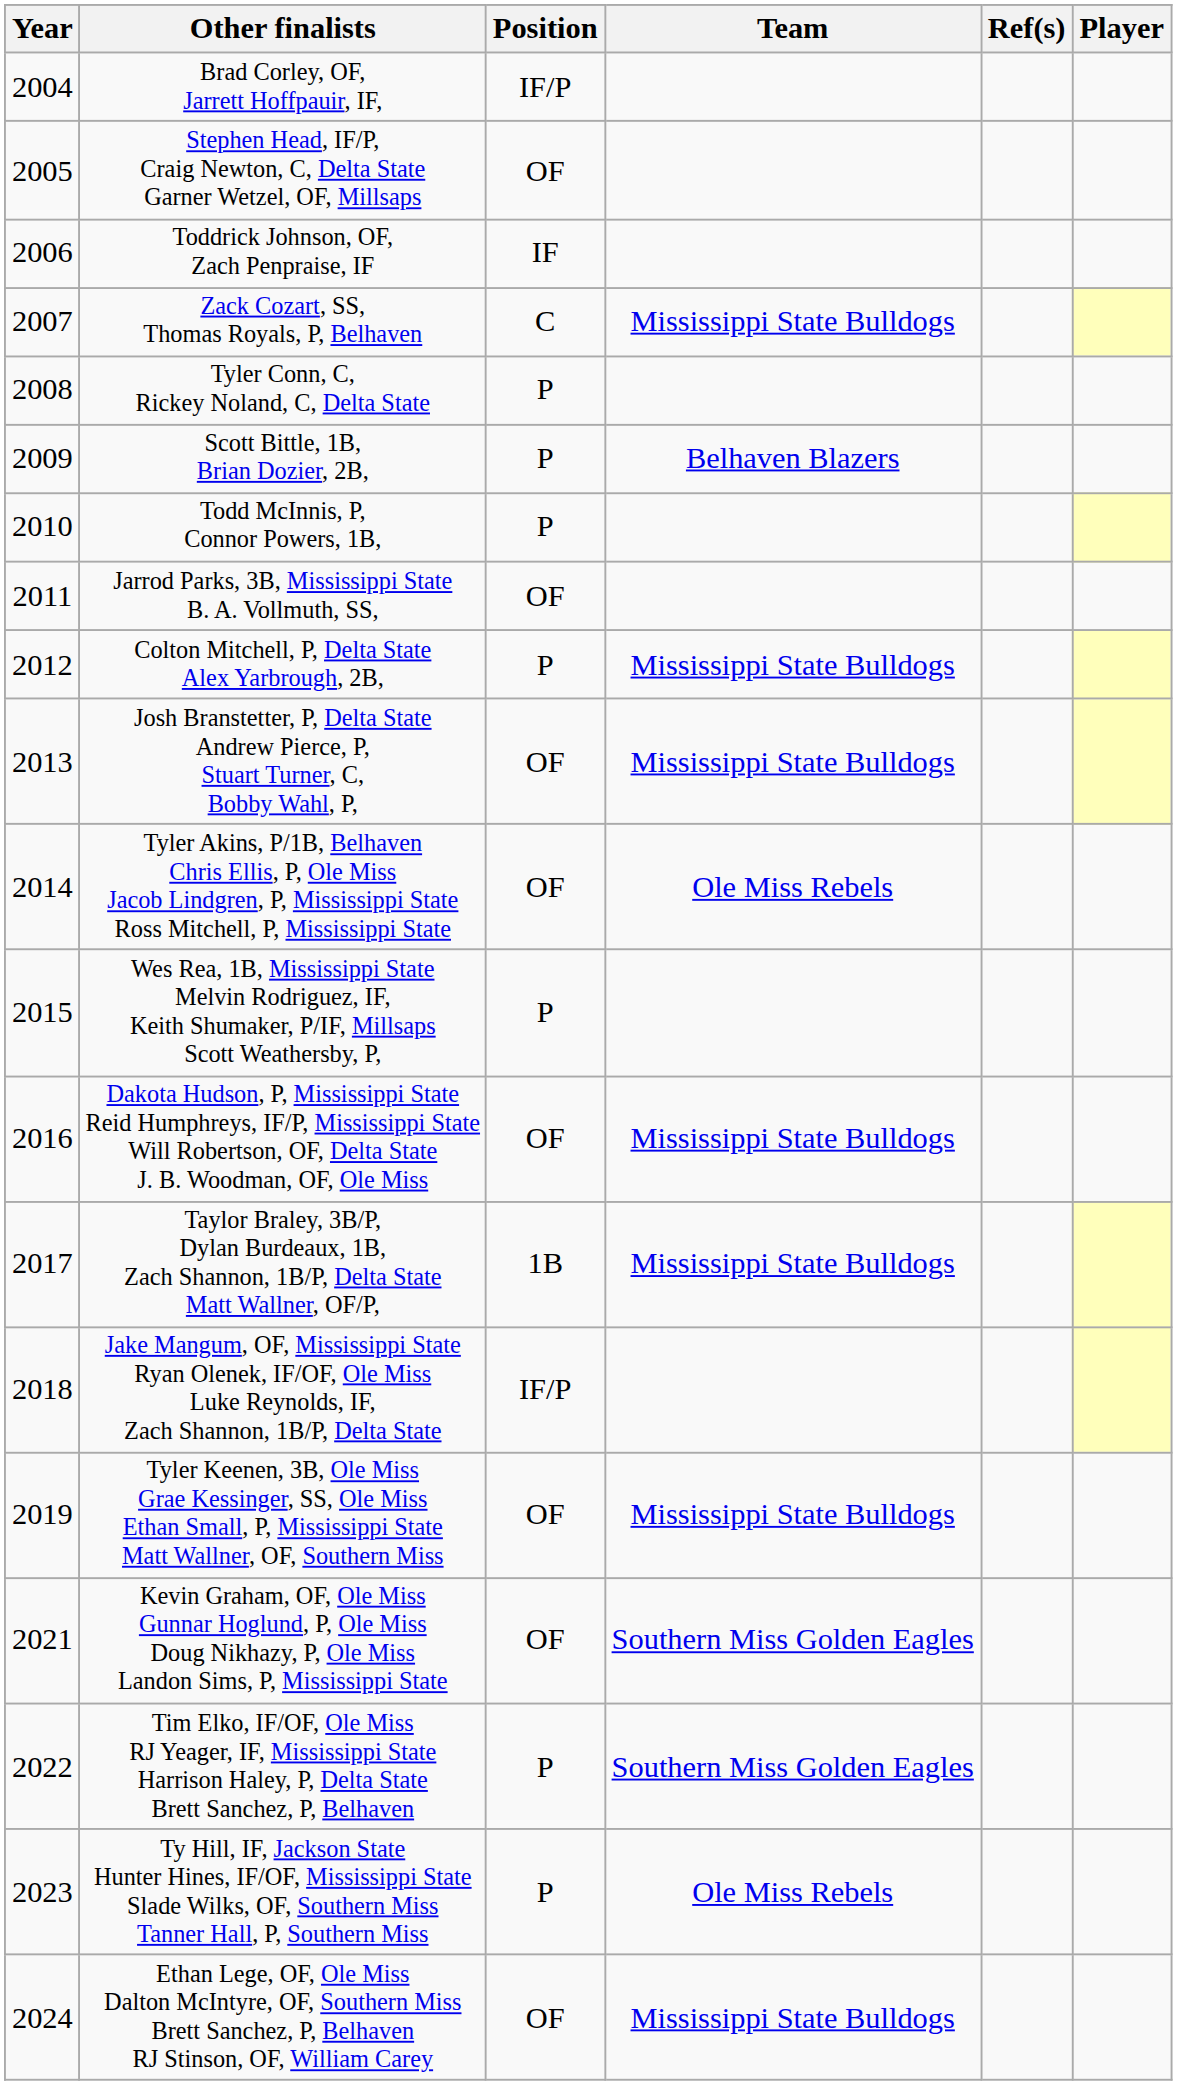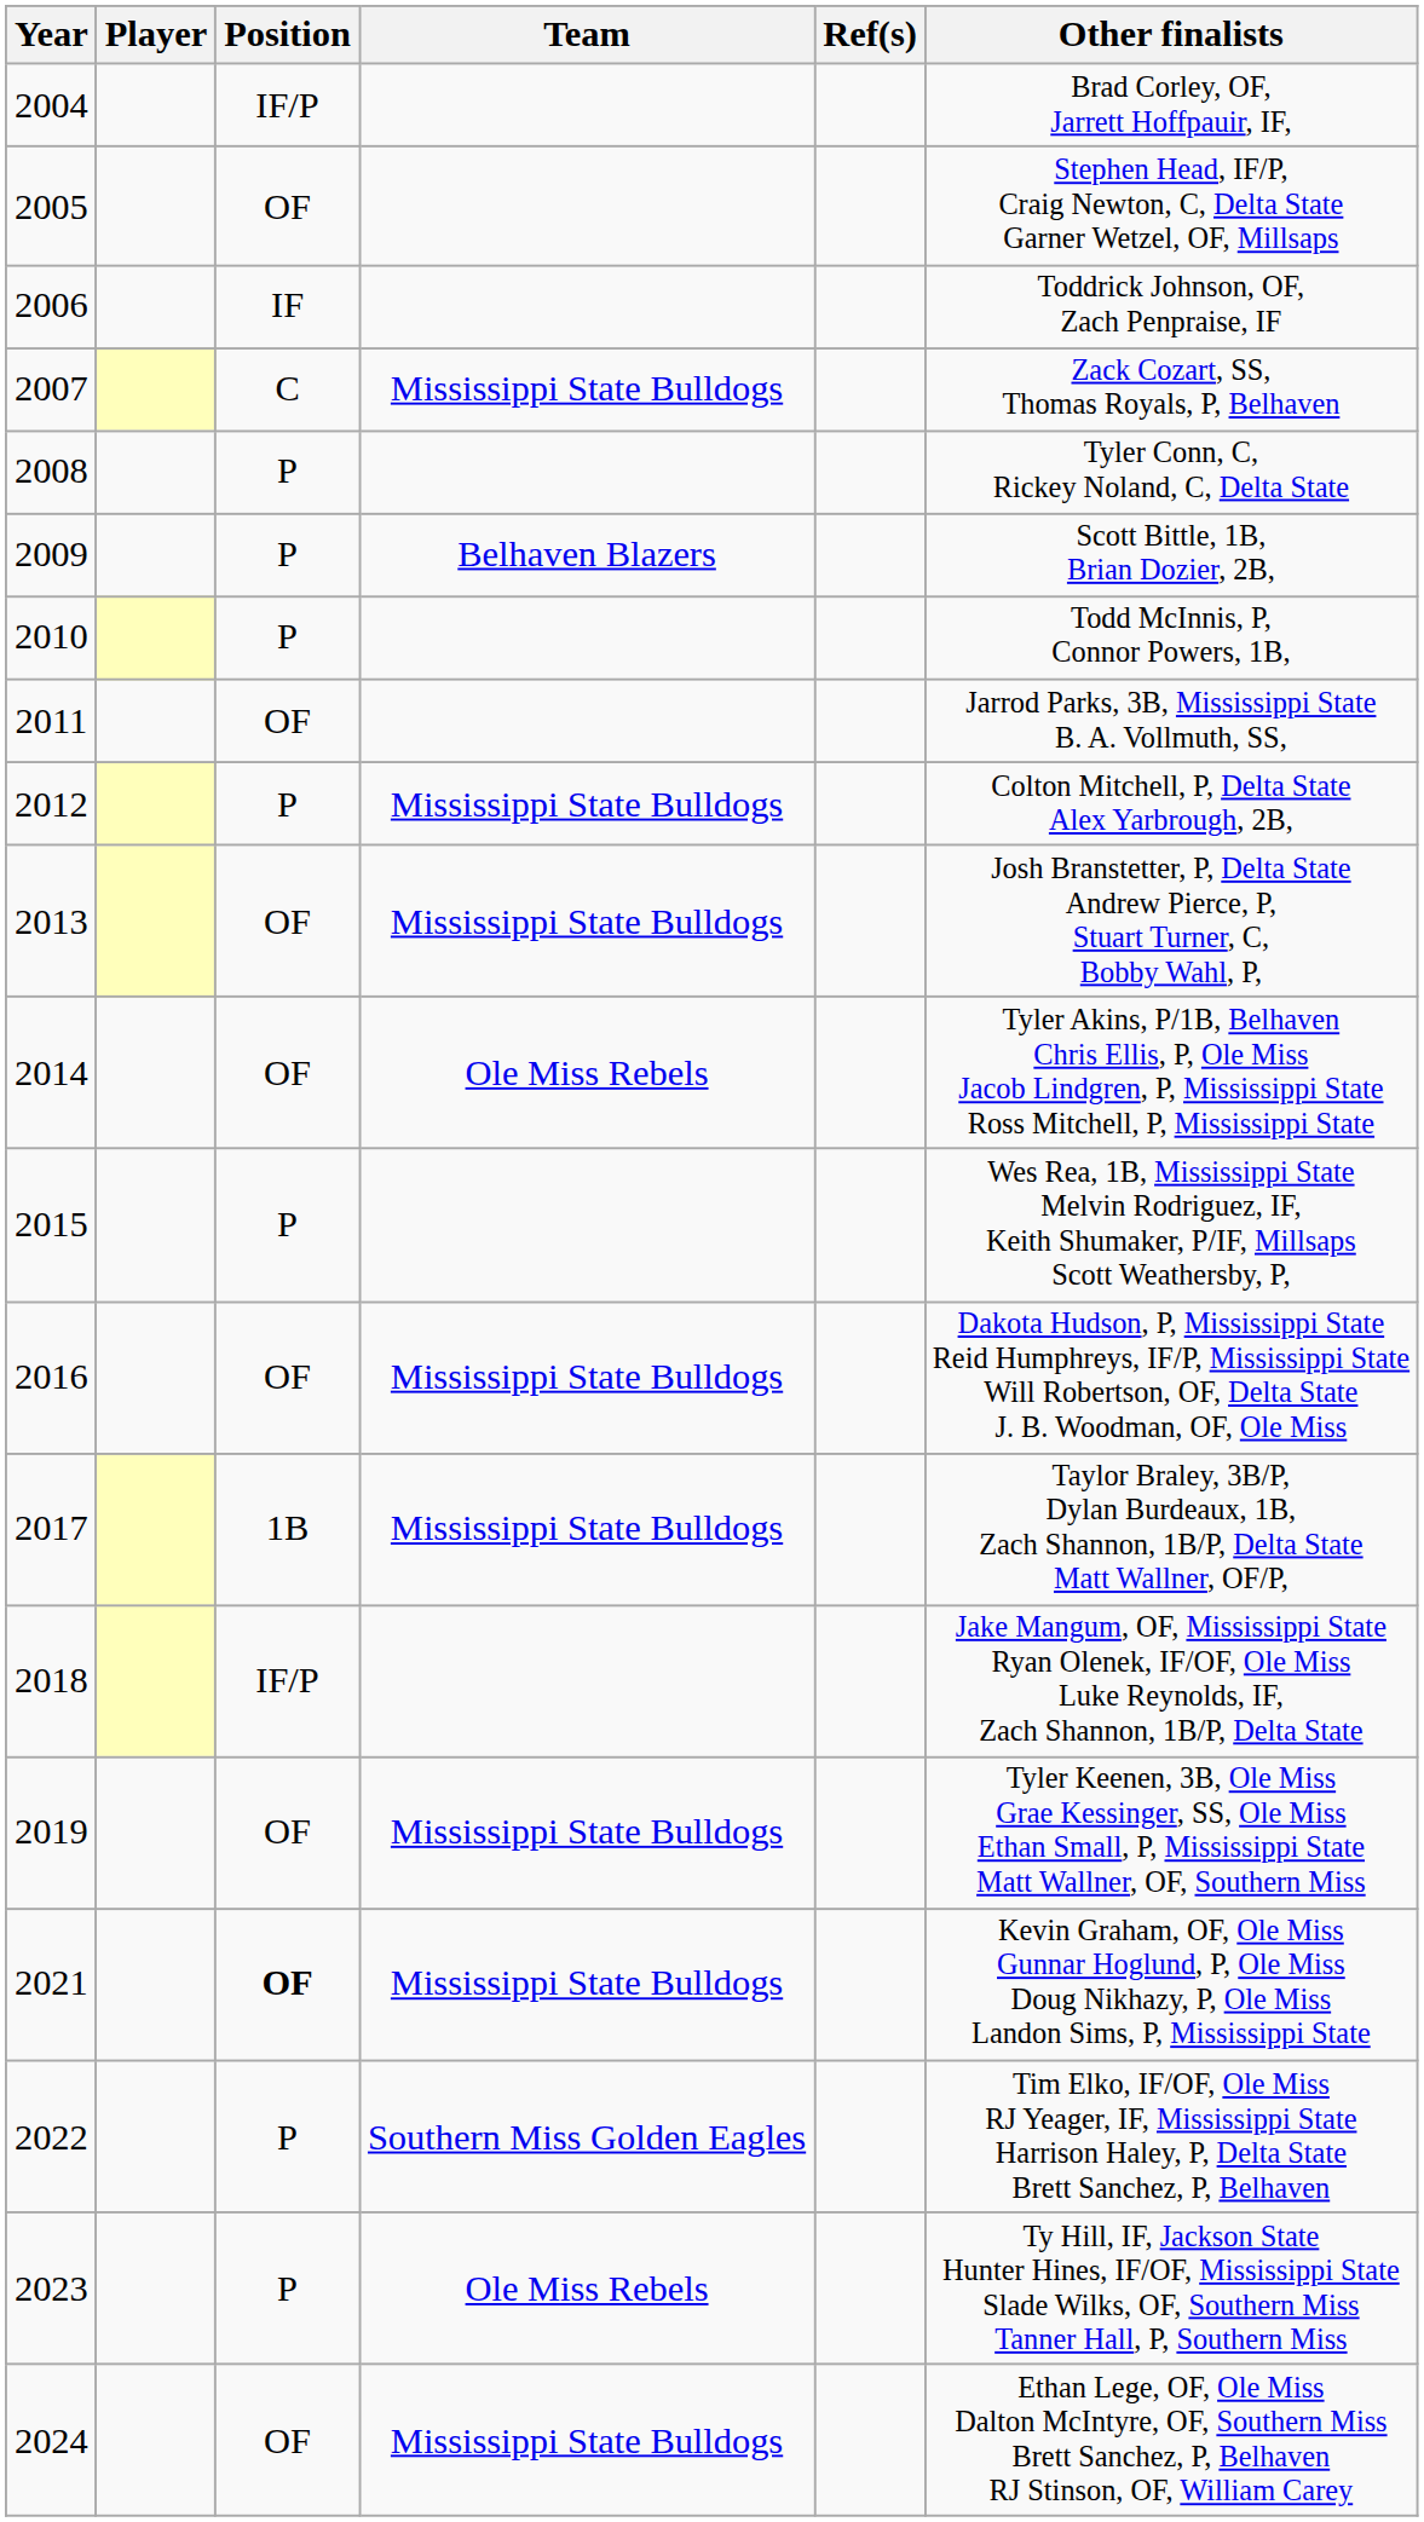columns swapped: Player <-> Other finalists
2021 | Position: normal -> bold
2021 | Team: Southern Miss Golden Eagles -> Mississippi State Bulldogs
